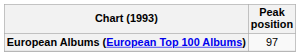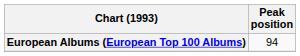European Albums (European Top 100 Albums) | Peak position: 97 -> 94
